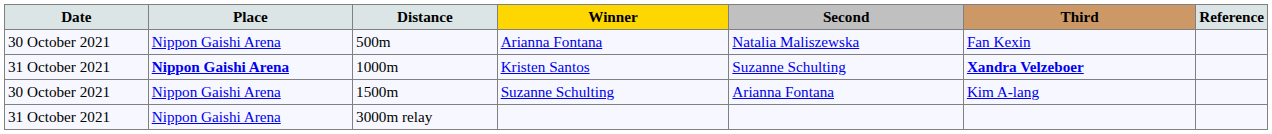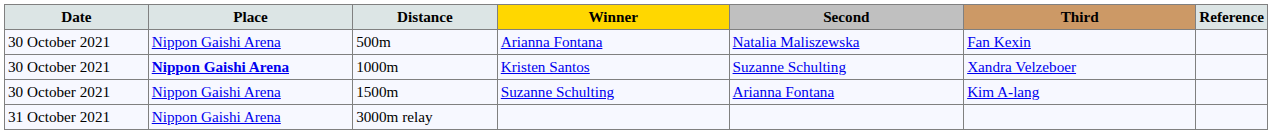Kristen Santos | Date: 31 October 2021 -> 30 October 2021
Kristen Santos | Third: bold -> normal
